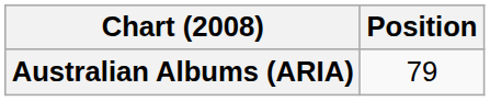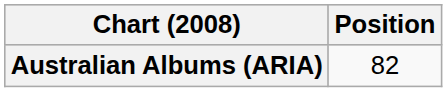Australian Albums (ARIA) | Position: 79 -> 82
